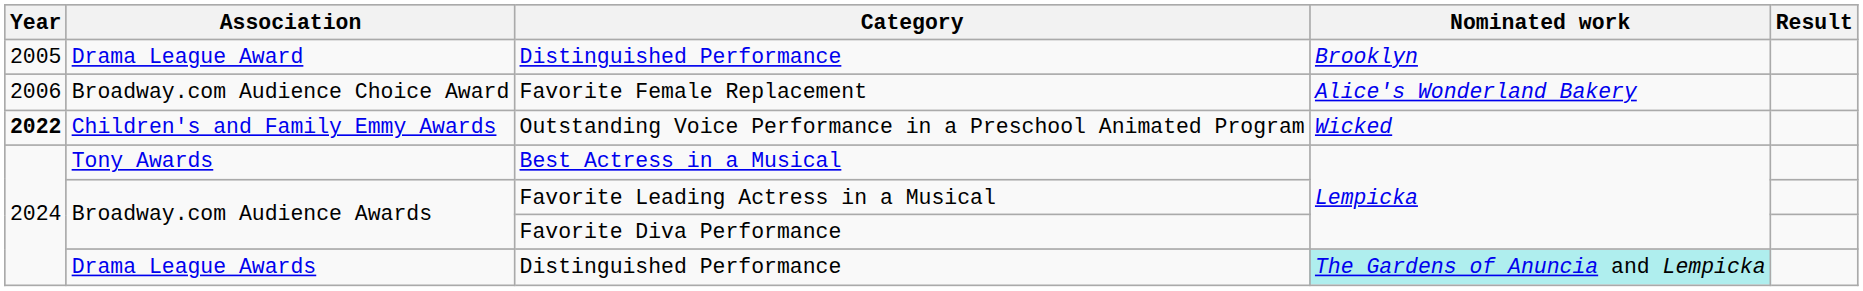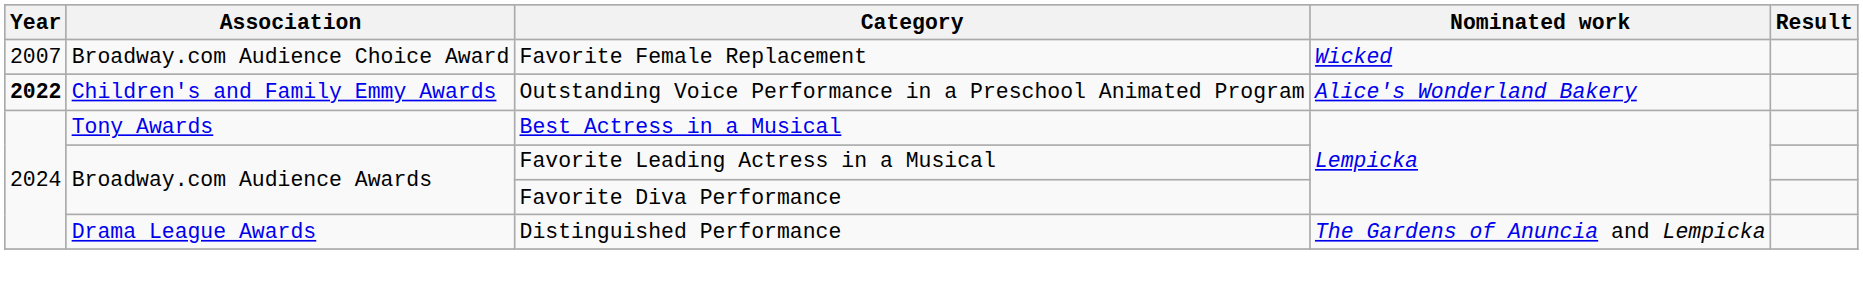- row: 2005 | Drama League Award | Distinguished Performance | Brooklyn
Broadway.com Audience Choice Award | Year: 2006 -> 2007
Broadway.com Audience Choice Award | Nominated work: Alice's Wonderland Bakery -> Wicked
Children's and Family Emmy Awards | Nominated work: Wicked -> Alice's Wonderland Bakery
Drama League Awards | Nominated work: paleturquoise background -> no background
